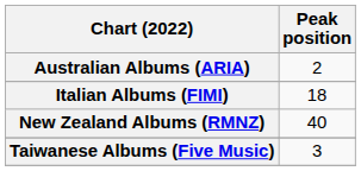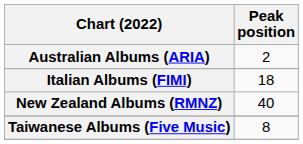Taiwanese Albums (Five Music) | Peak position: 3 -> 8
